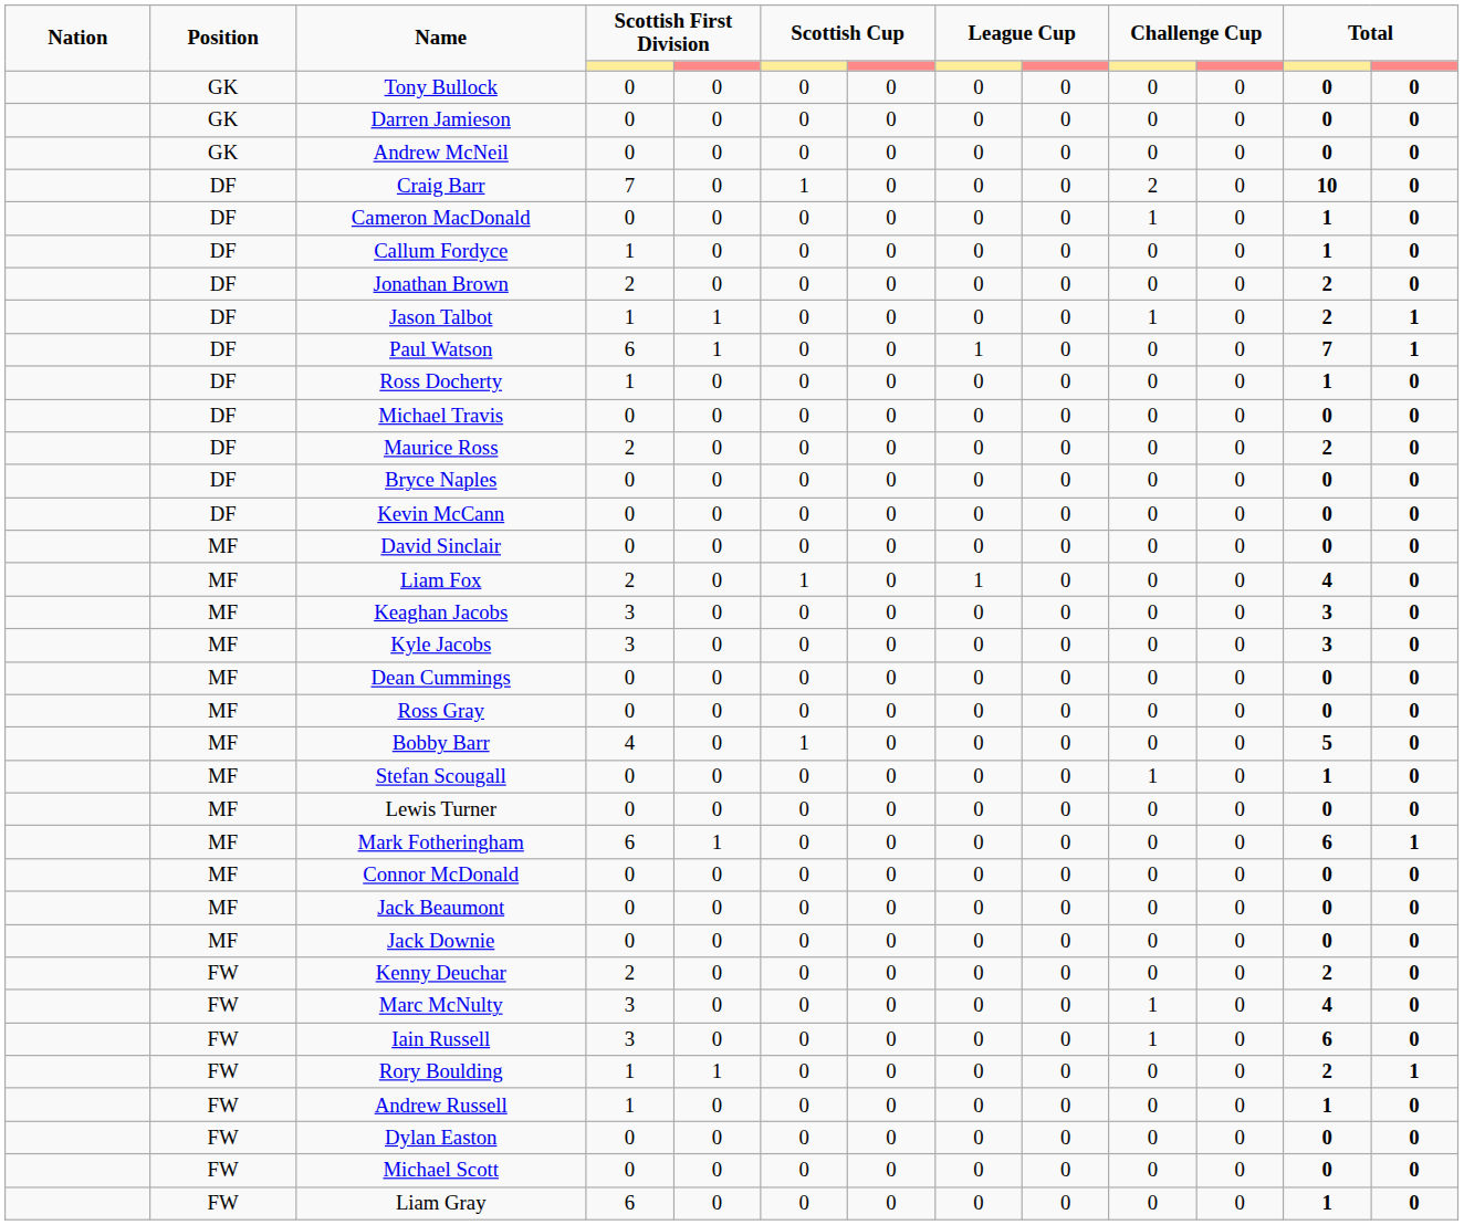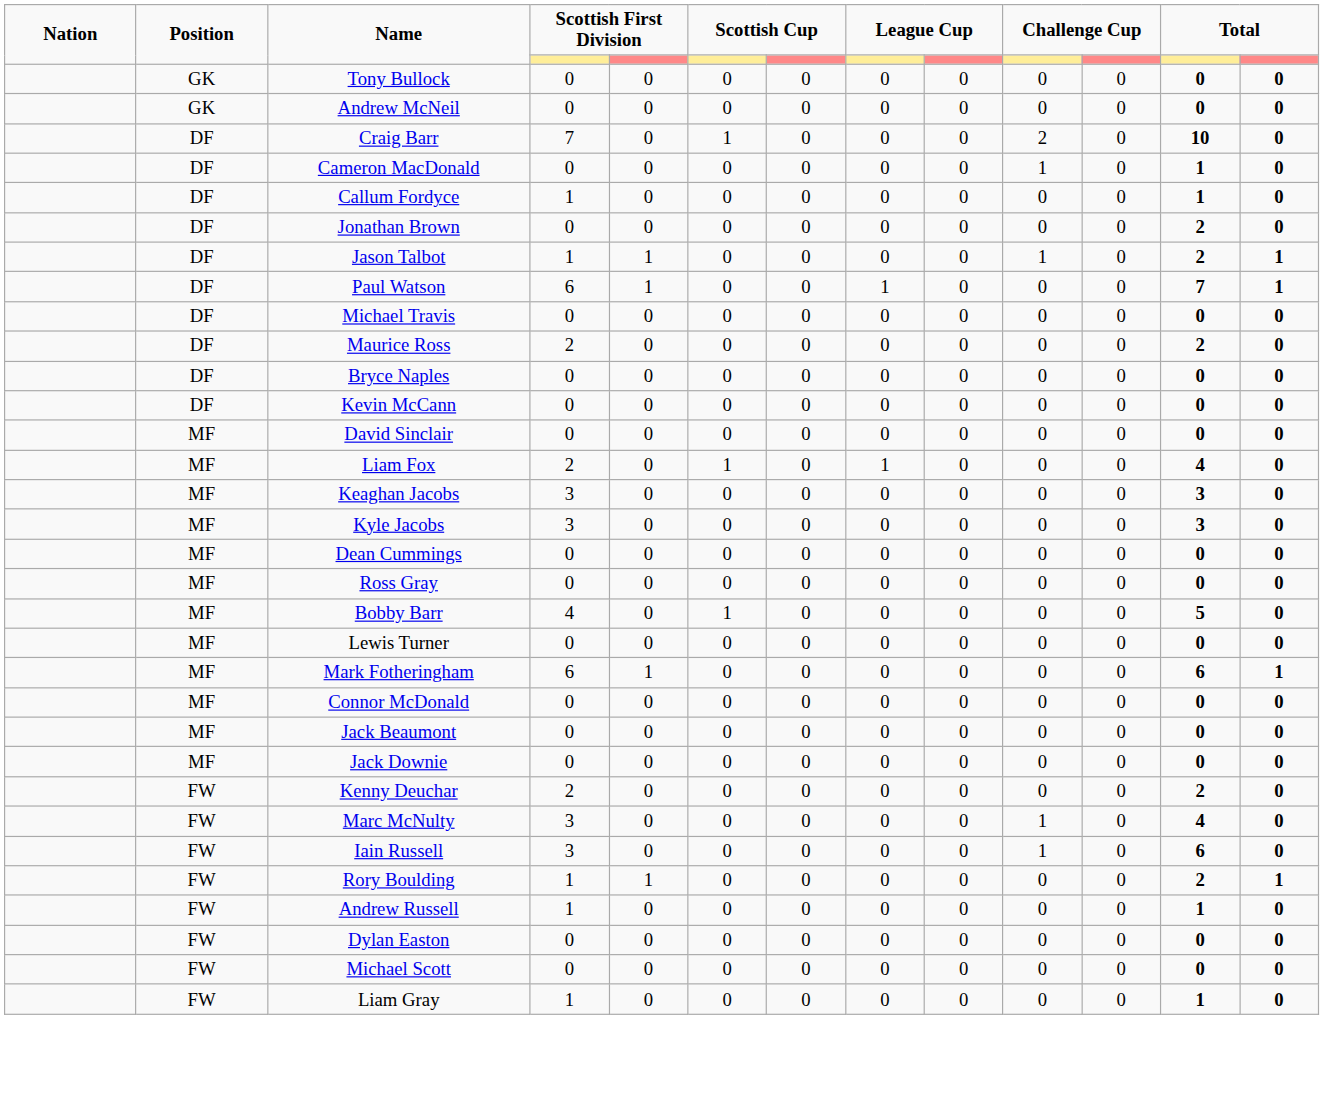- row: GK | Darren Jamieson | 0 | 0 | 0 | 0 | 0 | 0 | 0 | 0 | 0 | 0
Jonathan Brown | column 4: 2 -> 0
- row: DF | Ross Docherty | 1 | 0 | 0 | 0 | 0 | 0 | 0 | 0 | 1 | 0
- row: MF | Stefan Scougall | 0 | 0 | 0 | 0 | 0 | 0 | 1 | 0 | 1 | 0
Liam Gray | column 4: 6 -> 1
